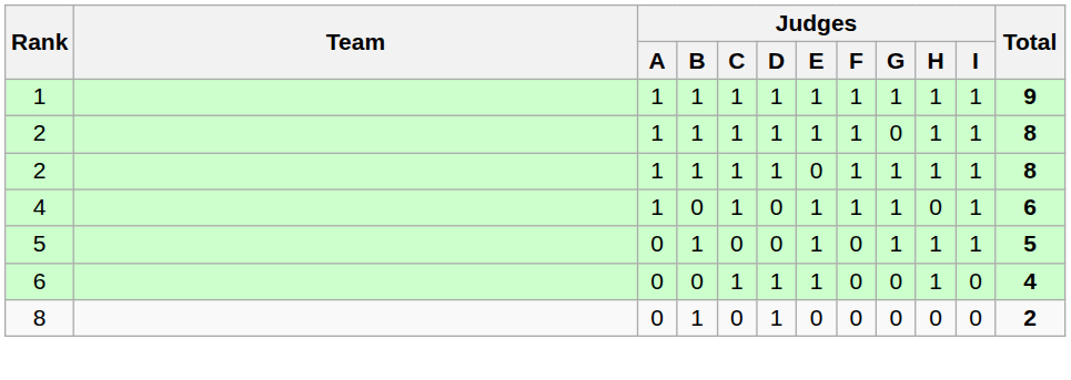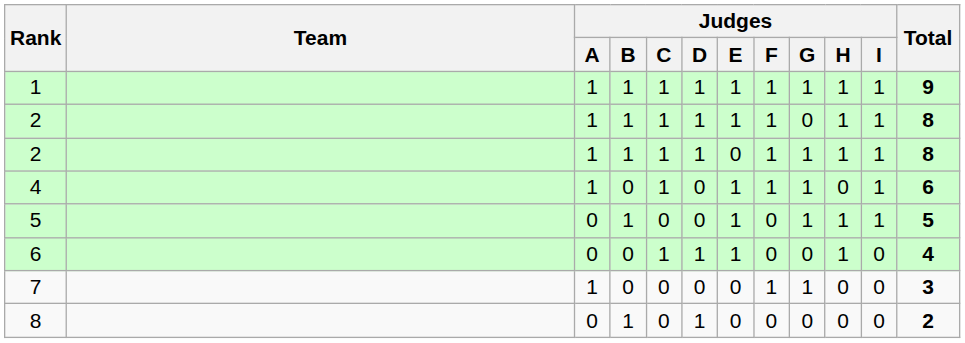+ row: 7 | 1 | 0 | 0 | 0 | 0 | 1 | 1 | 0 | 0 | 3
